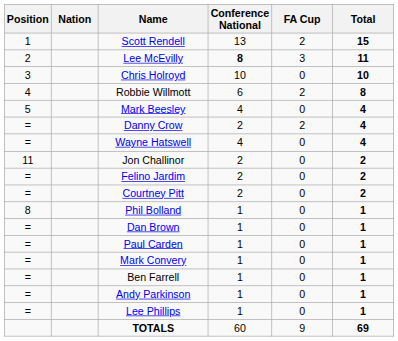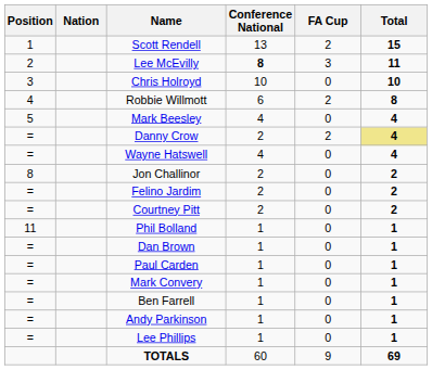Danny Crow | Total: no background -> khaki background
Jon Challinor | Position: 11 -> 8
Phil Bolland | Position: 8 -> 11
